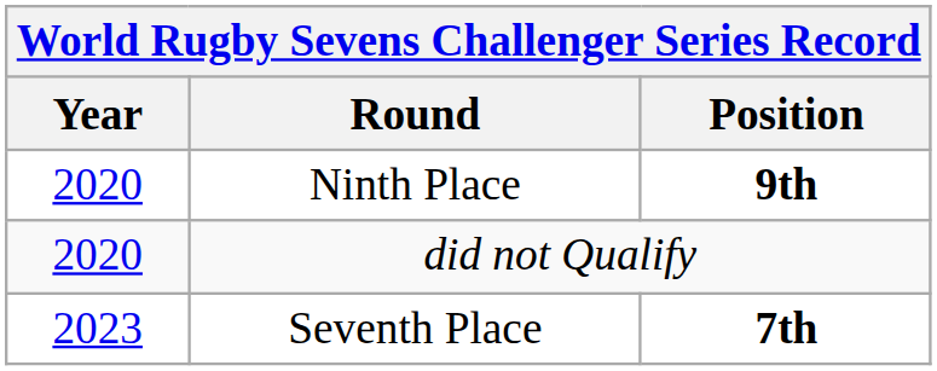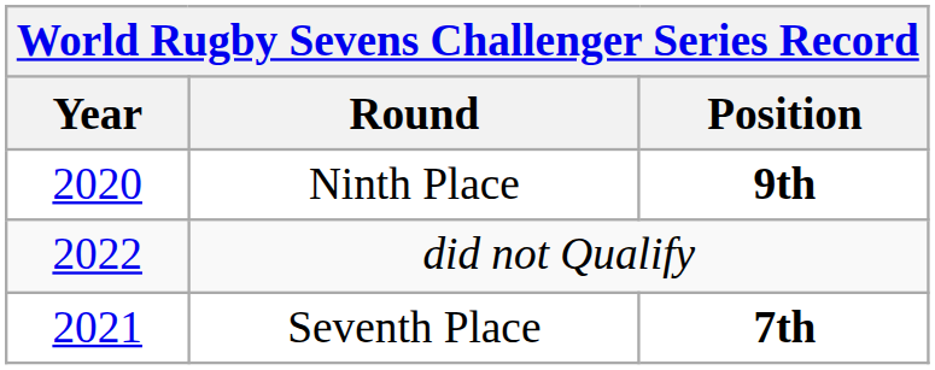did not Qualify | Year: 2020 -> 2022
Seventh Place | Year: 2023 -> 2021
